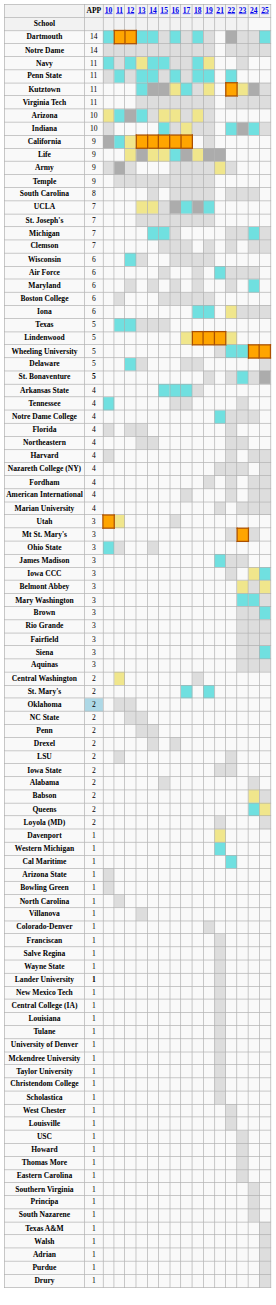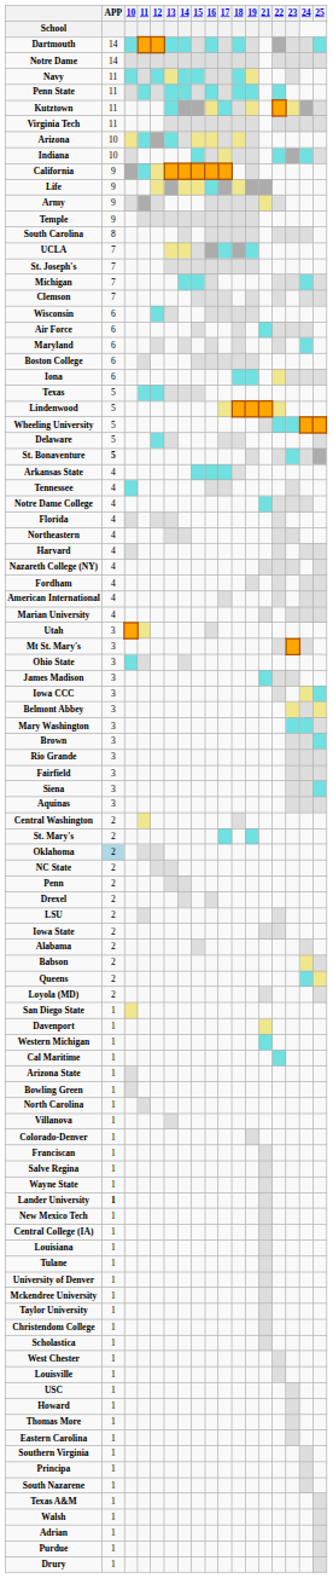+ row: San Diego State | 1
